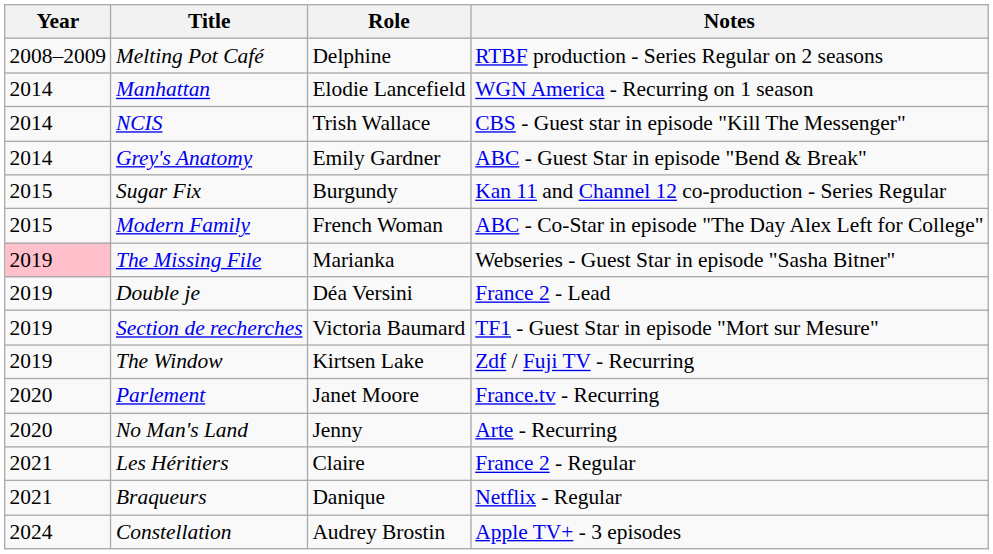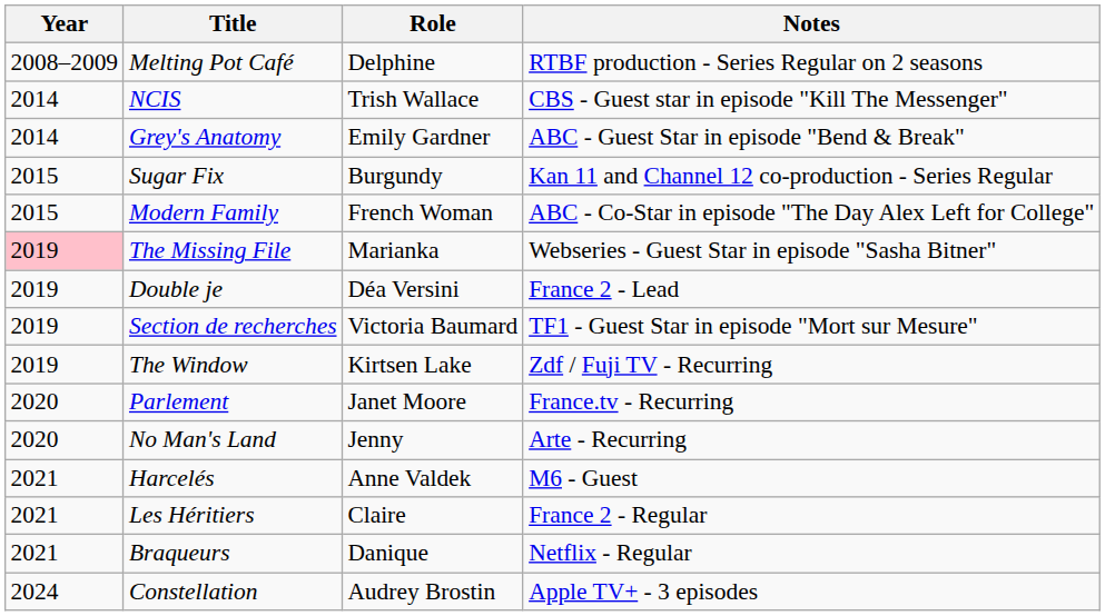- row: 2014 | Manhattan | Elodie Lancefield | WGN America - Recurring on 1 season
+ row: 2021 | Harcelés | Anne Valdek | M6 - Guest
